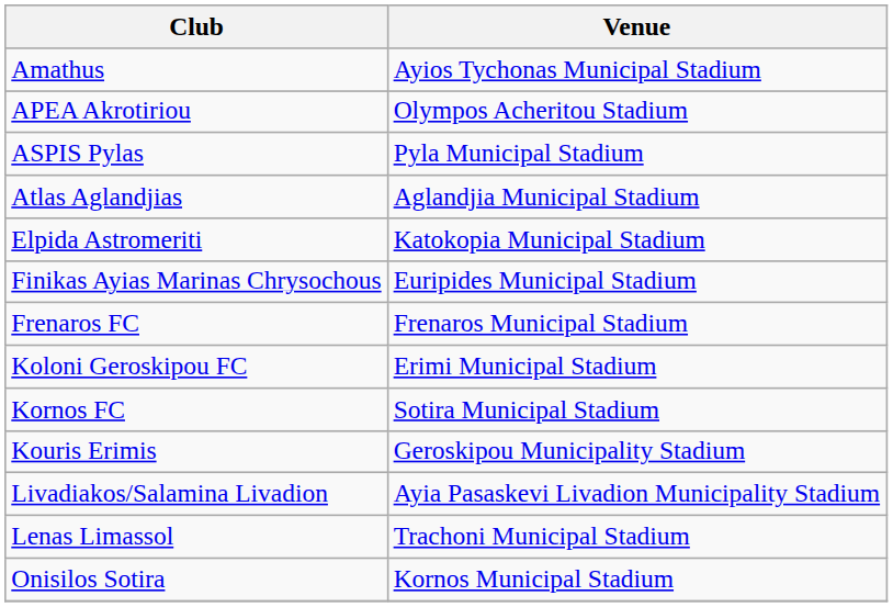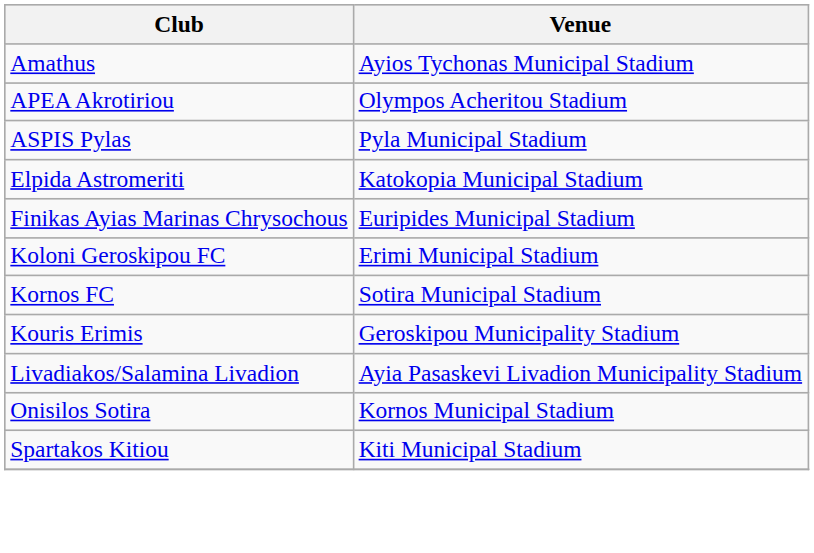- row: Atlas Aglandjias | Aglandjia Municipal Stadium
- row: Frenaros FC | Frenaros Municipal Stadium
- row: Lenas Limassol | Trachoni Municipal Stadium
+ row: Spartakos Kitiou | Kiti Municipal Stadium
